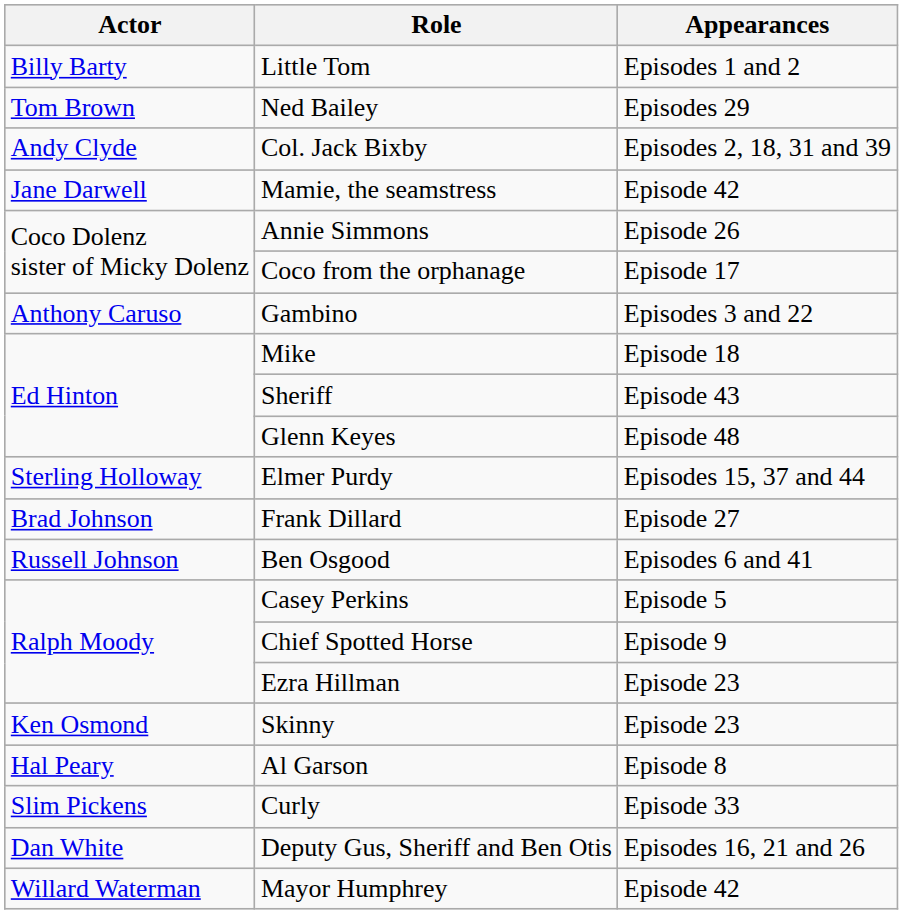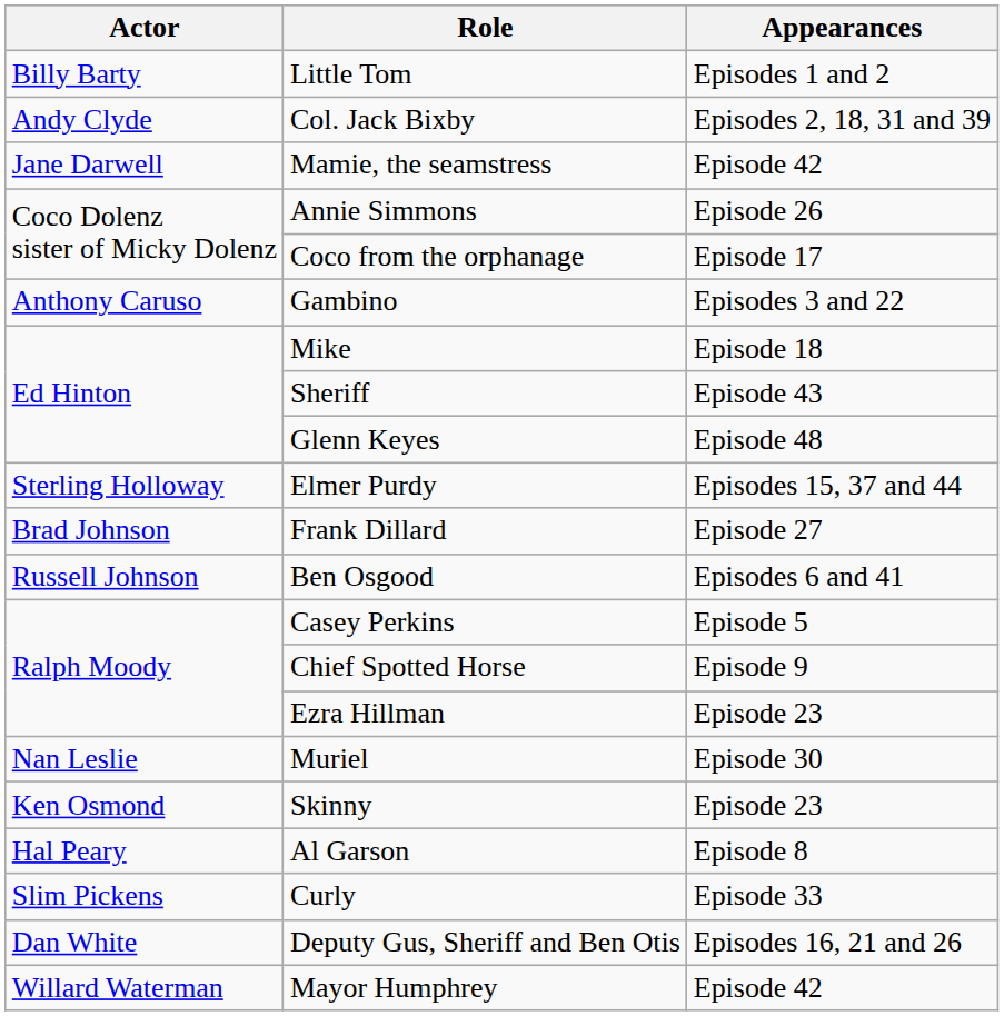- row: Tom Brown | Ned Bailey | Episodes 29
+ row: Nan Leslie | Muriel | Episode 30
